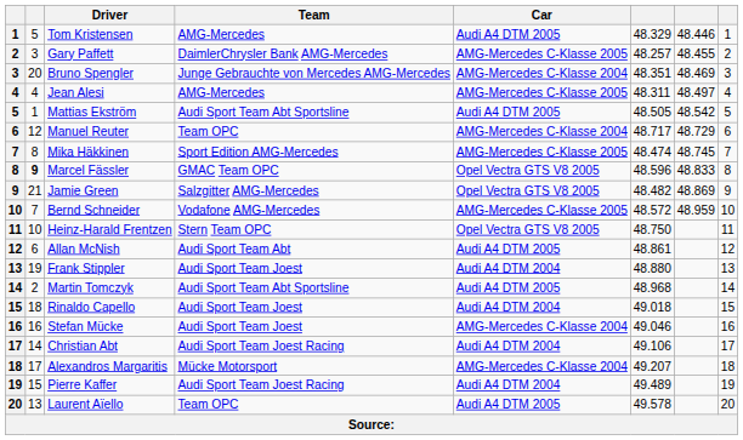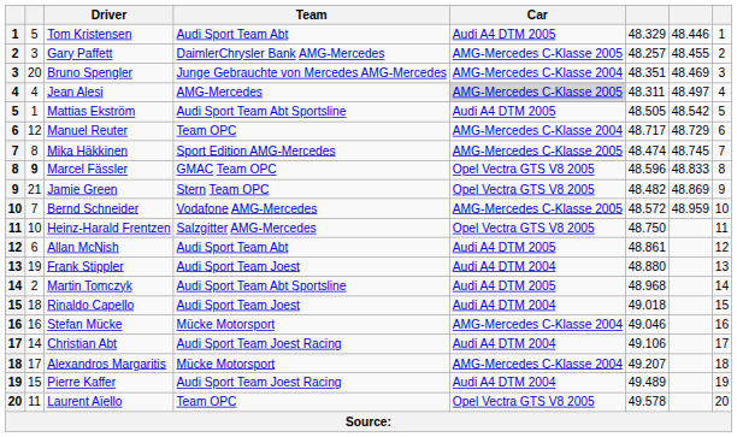Tom Kristensen | Team: AMG-Mercedes -> Audi Sport Team Abt
Jean Alesi | Car: no background -> lightgrey background
Jamie Green | Team: Salzgitter AMG-Mercedes -> Stern Team OPC
Heinz-Harald Frentzen | Team: Stern Team OPC -> Salzgitter AMG-Mercedes
Stefan Mücke | Team: Audi Sport Team Joest -> Mücke Motorsport
Laurent Aïello | column 2: 13 -> 11
Laurent Aïello | Car: Audi A4 DTM 2005 -> Opel Vectra GTS V8 2005
